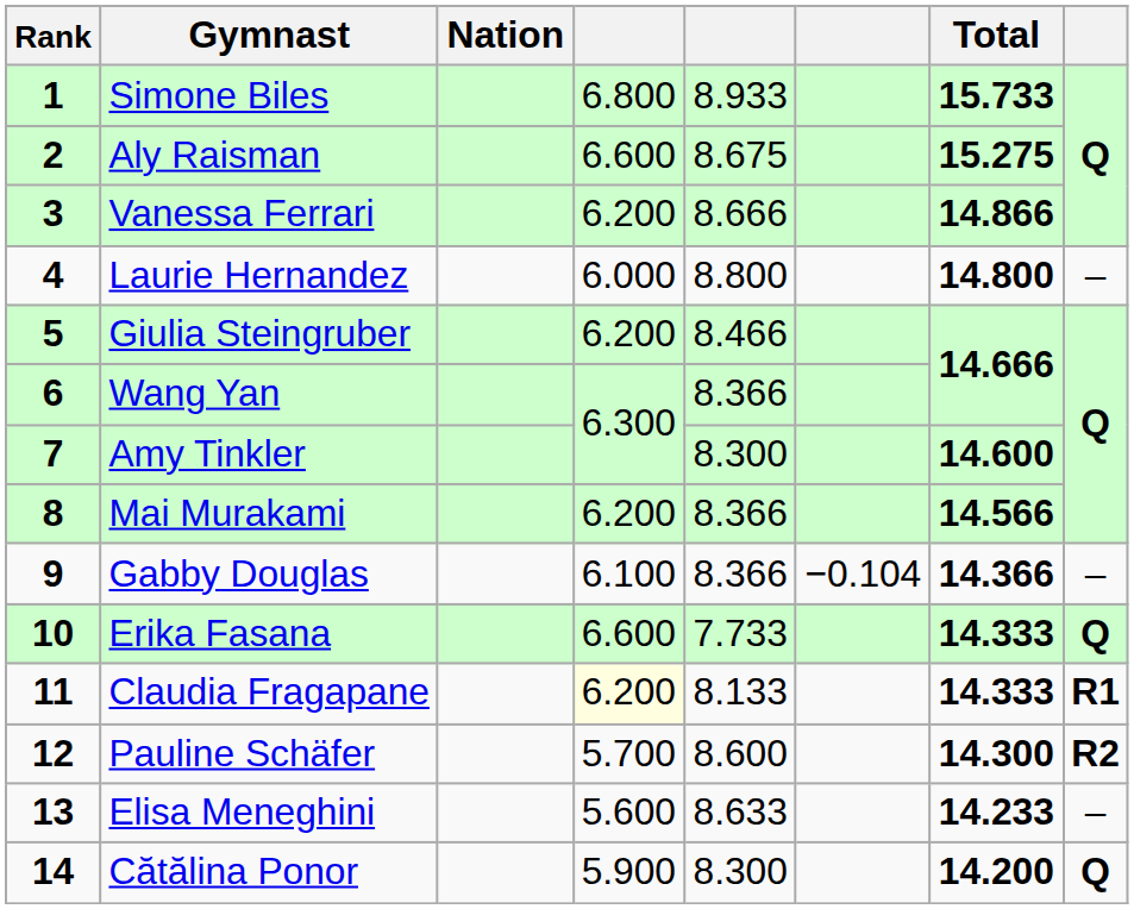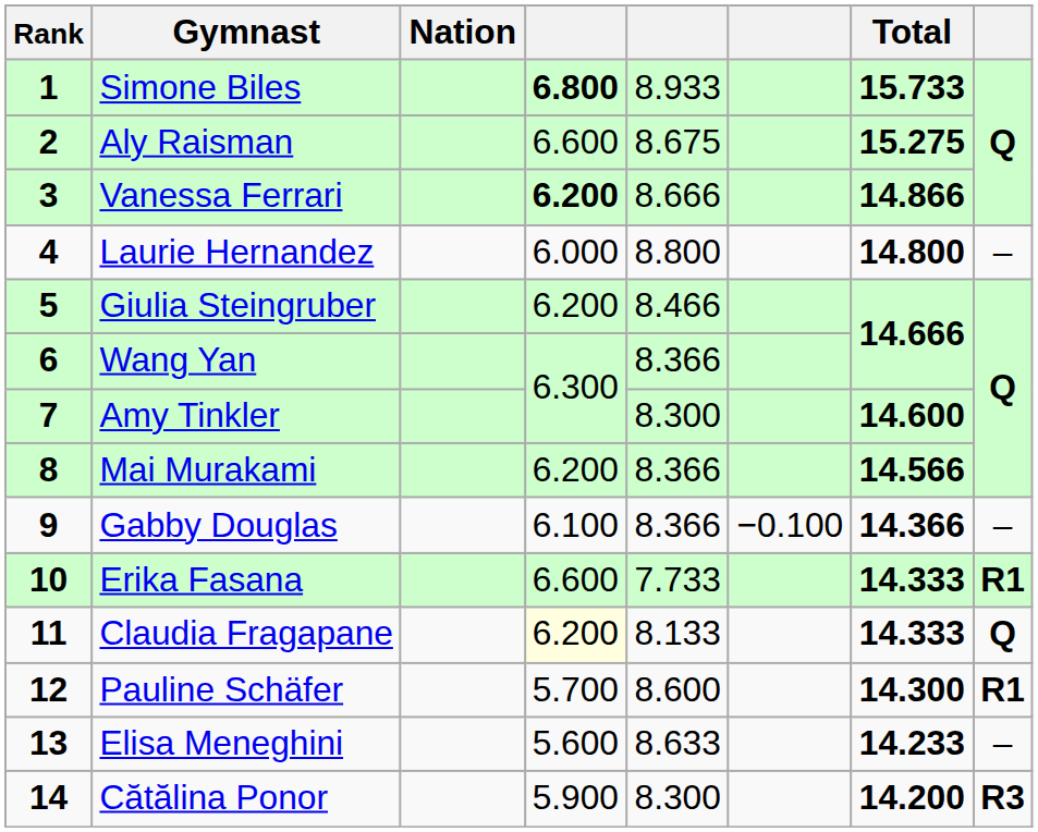Simone Biles | column 4: normal -> bold
Vanessa Ferrari | column 4: normal -> bold
Gabby Douglas | column 6: −0.104 -> −0.100
Erika Fasana | column 8: Q -> R1
Claudia Fragapane | column 8: R1 -> Q
Pauline Schäfer | column 8: R2 -> R1
Cătălina Ponor | column 8: Q -> R3
